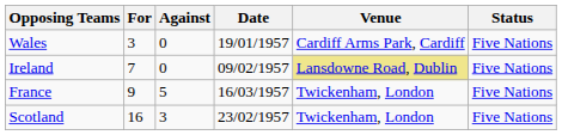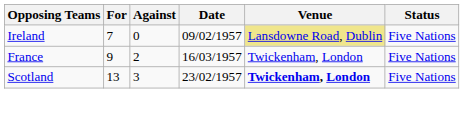- row: Wales | 3 | 0 | 19/01/1957 | Cardiff Arms Park, Cardiff | Five Nations
France | Against: 5 -> 2
Scotland | For: 16 -> 13
Scotland | Venue: normal -> bold
